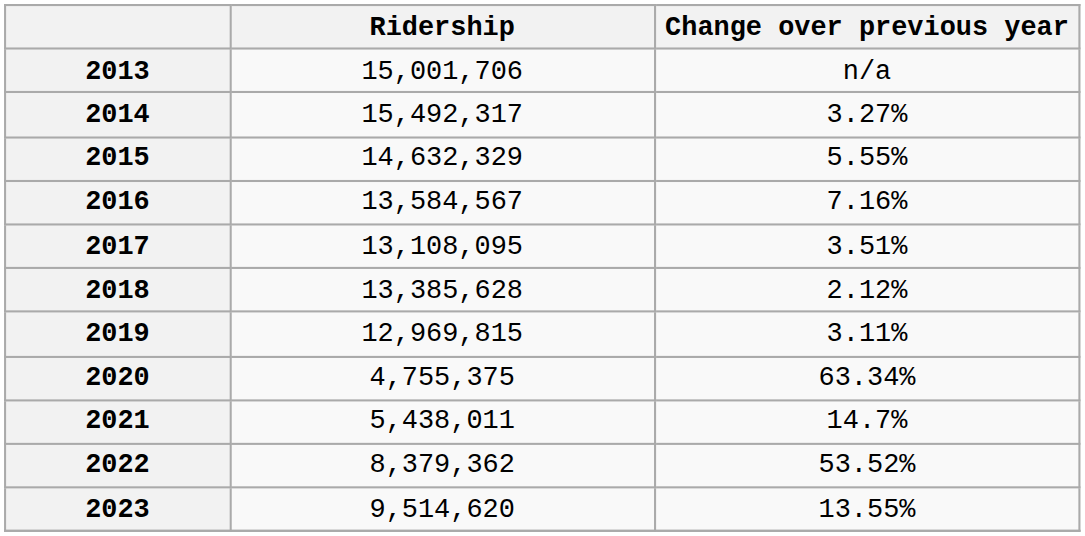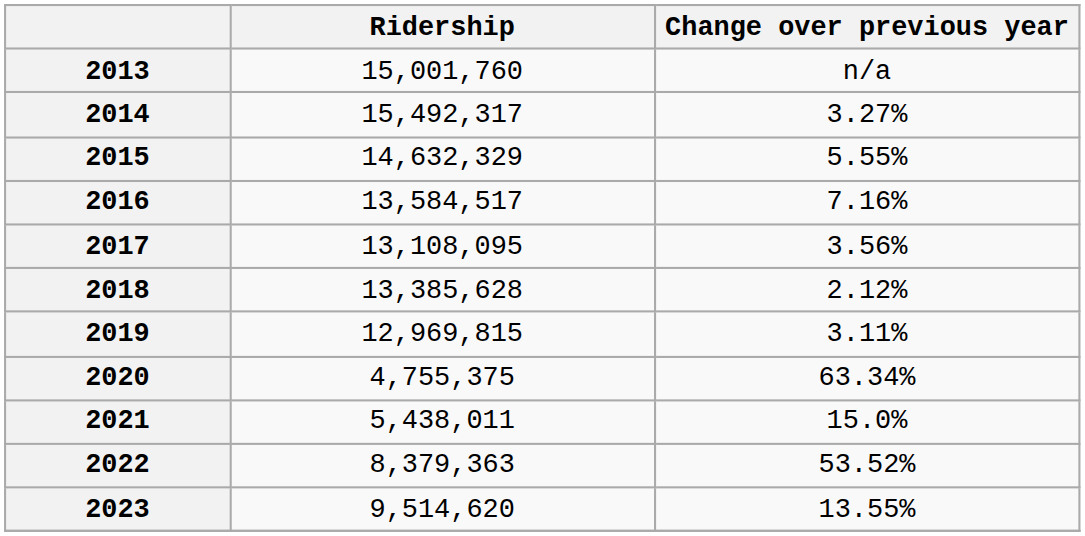2013 | Ridership: 15,001,706 -> 15,001,760
2016 | Ridership: 13,584,567 -> 13,584,517
2017 | Change over previous year: 3.51% -> 3.56%
2021 | Change over previous year: 14.7% -> 15.0%
2022 | Ridership: 8,379,362 -> 8,379,363
